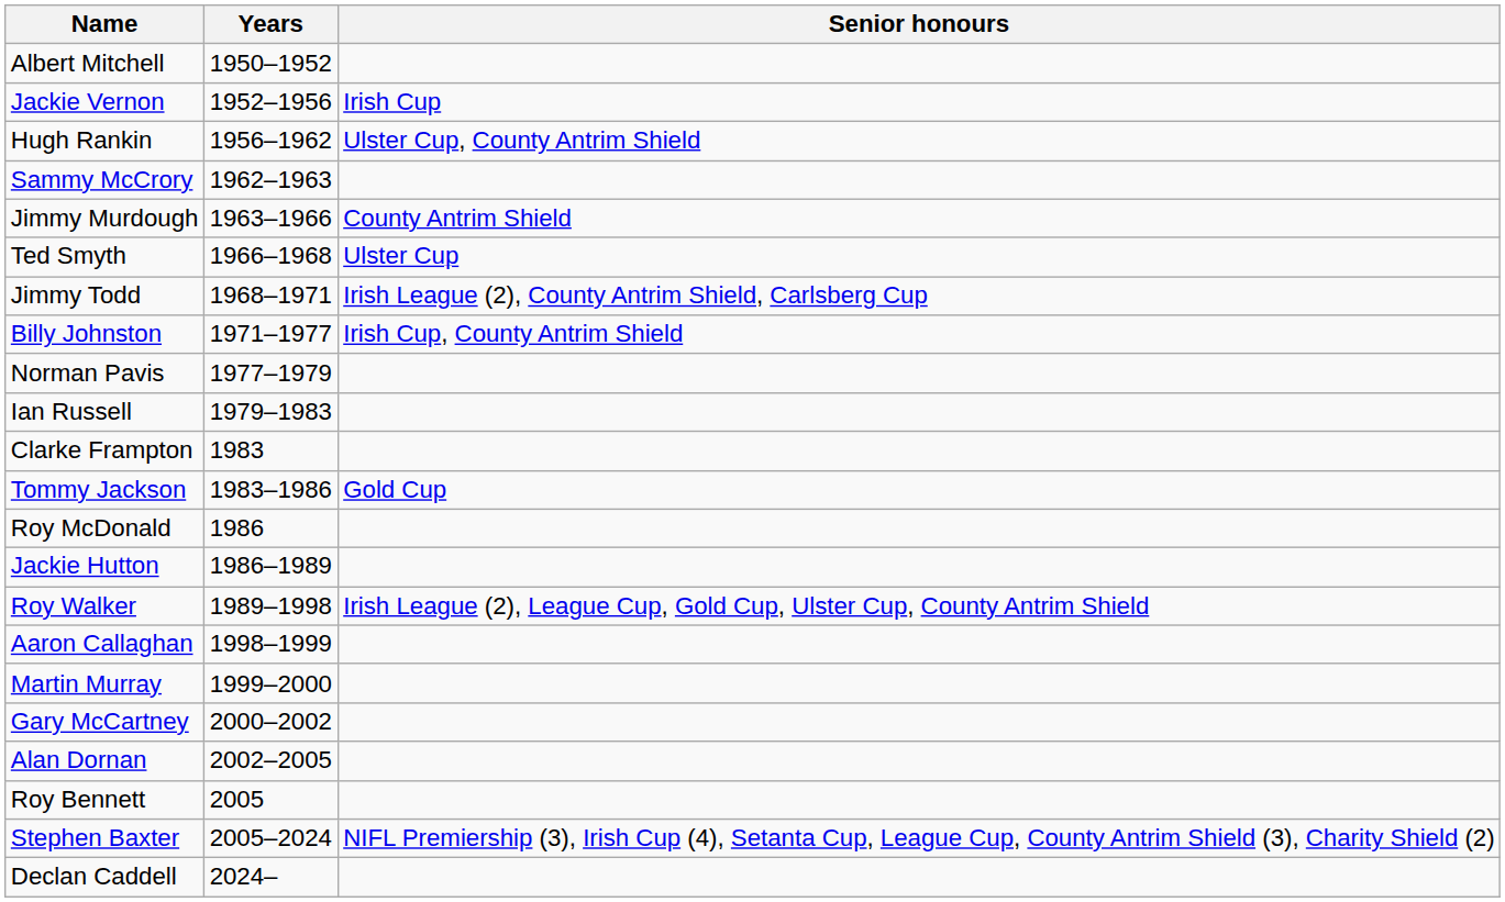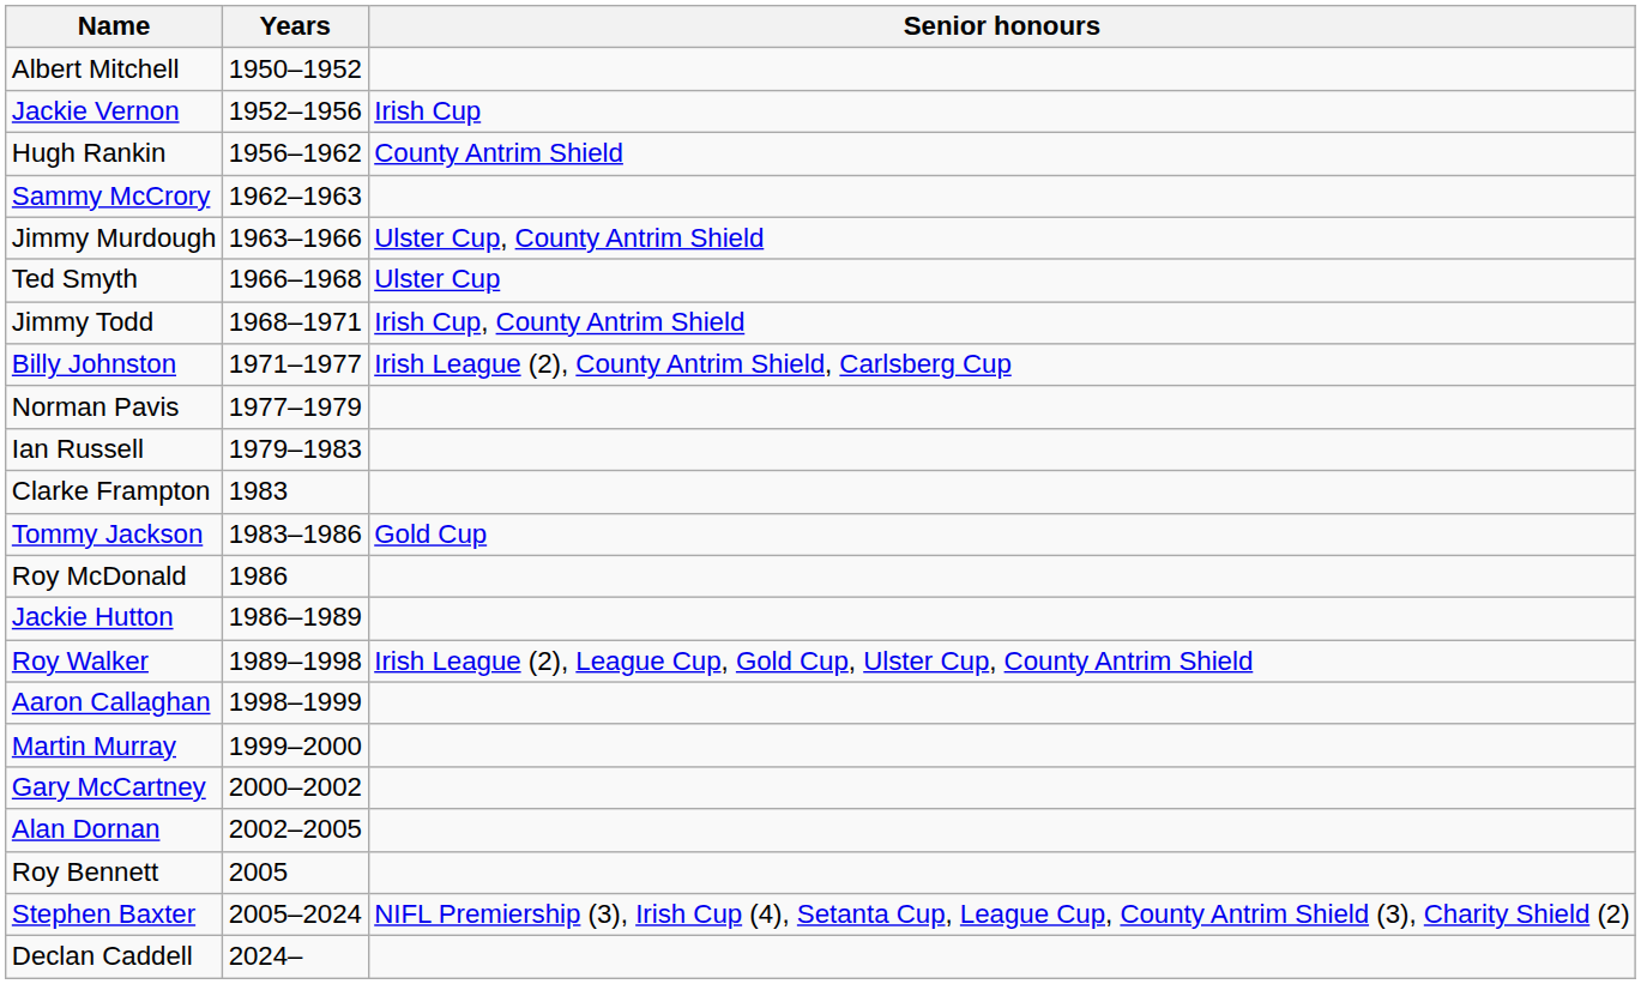Hugh Rankin | Senior honours: Ulster Cup, County Antrim Shield -> County Antrim Shield
Jimmy Murdough | Senior honours: County Antrim Shield -> Ulster Cup, County Antrim Shield
Jimmy Todd | Senior honours: Irish League (2), County Antrim Shield, Carlsberg Cup -> Irish Cup, County Antrim Shield
Billy Johnston | Senior honours: Irish Cup, County Antrim Shield -> Irish League (2), County Antrim Shield, Carlsberg Cup
